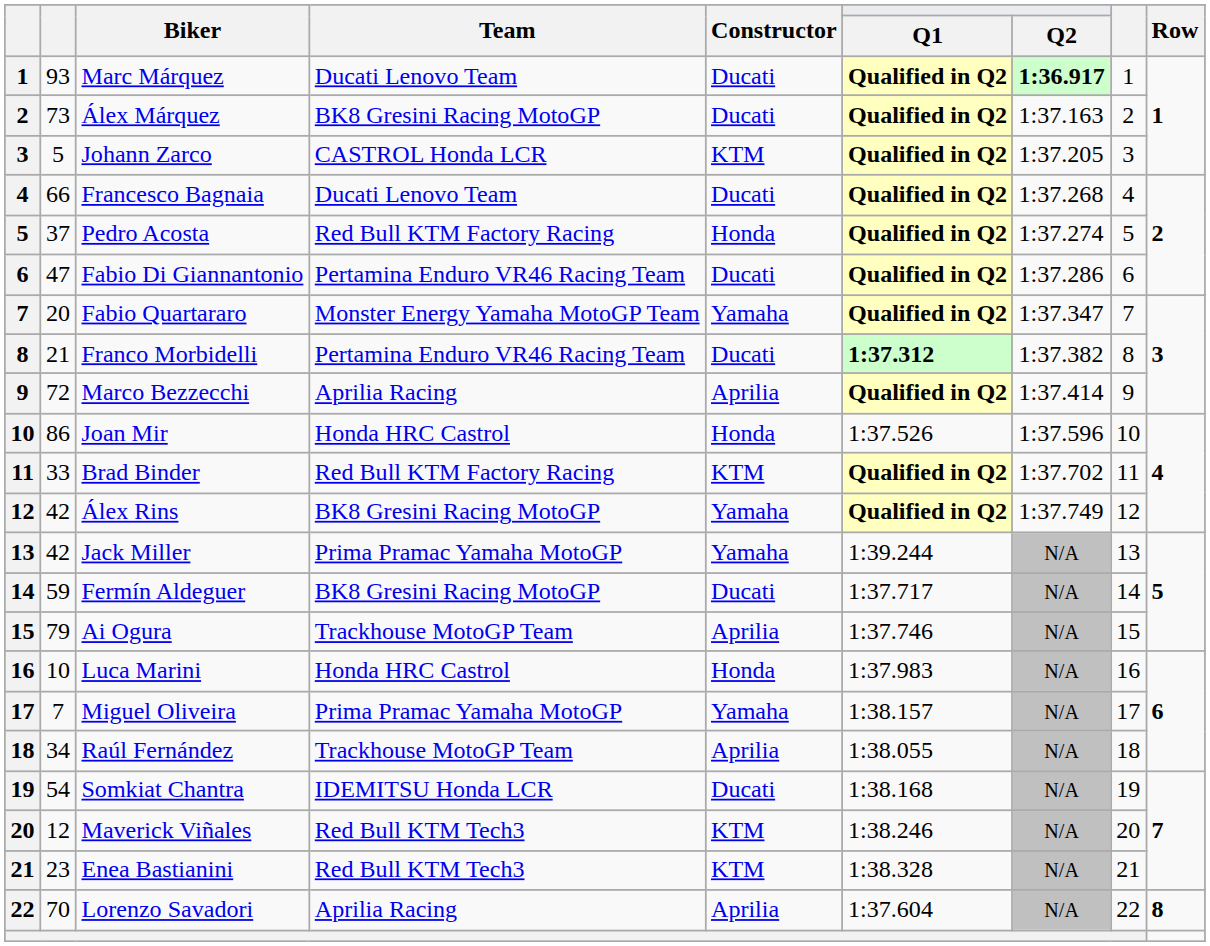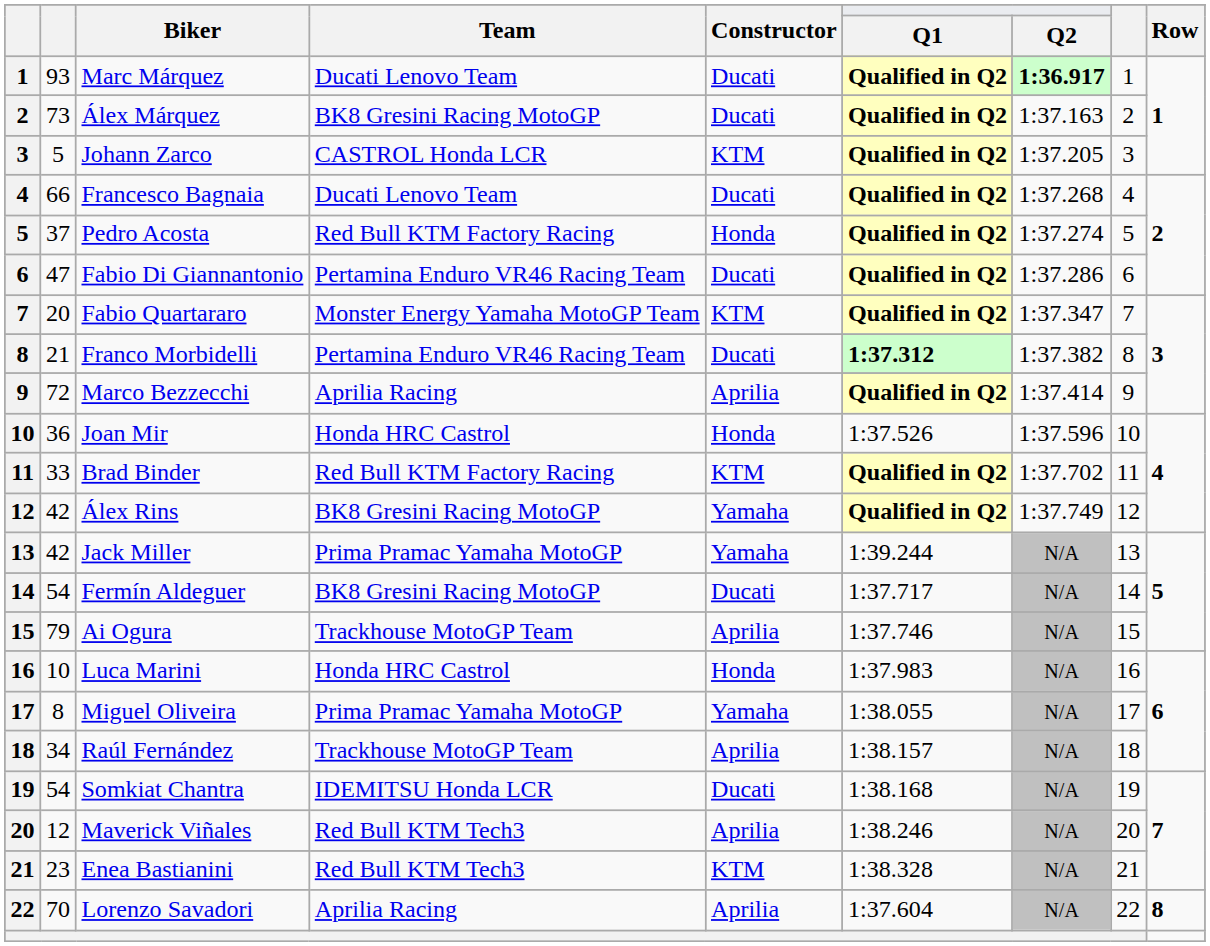Fabio Quartararo | Constructor: Yamaha -> KTM
Joan Mir | column 2: 86 -> 36
Fermín Aldeguer | column 2: 59 -> 54
Miguel Oliveira | column 2: 7 -> 8
Miguel Oliveira | Q1: 1:38.157 -> 1:38.055
Raúl Fernández | Q1: 1:38.055 -> 1:38.157
Maverick Viñales | Constructor: KTM -> Aprilia
